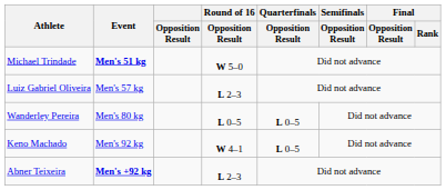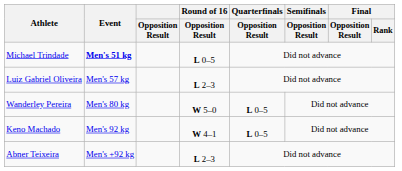Michael Trindade | Round of 16 / Opposition Result: W 5–0 -> L 0–5
Wanderley Pereira | Round of 16 / Opposition Result: L 0–5 -> W 5–0
Abner Teixeira | Event: bold -> normal
